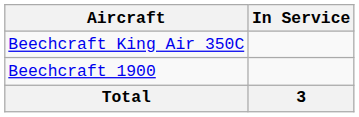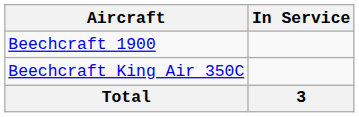rows swapped: Beechcraft King Air 350C <-> Beechcraft 1900
